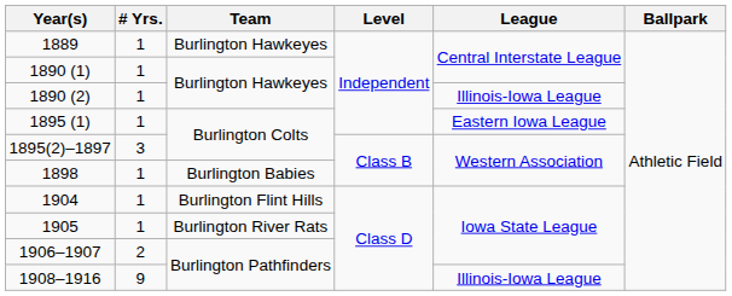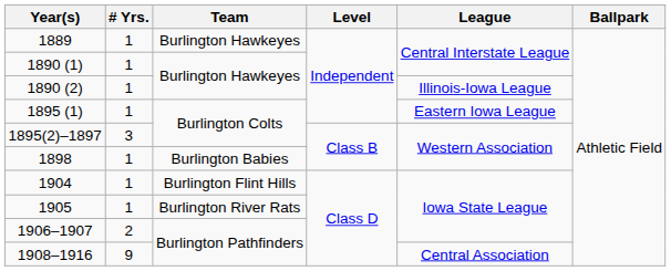1908–1916 | League: Illinois-Iowa League -> Central Association
